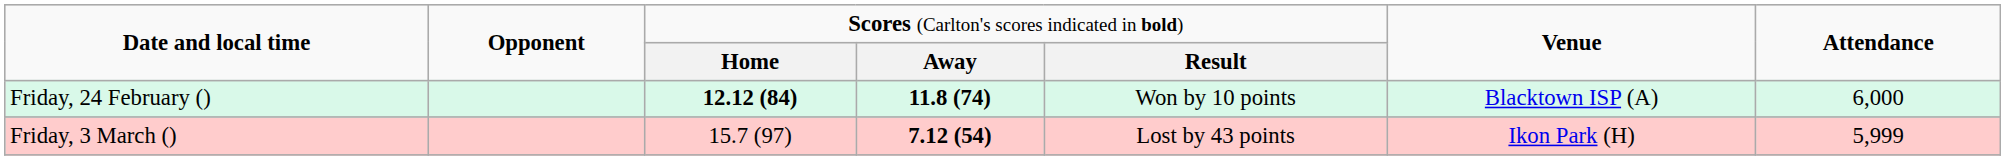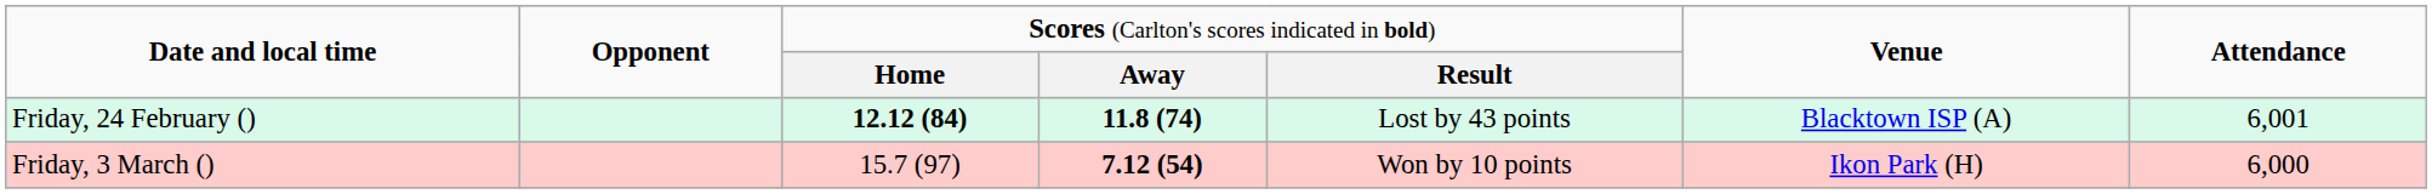Friday, 24 February () | column 5: Won by 10 points -> Lost by 43 points
Friday, 24 February () | column 7: 6,000 -> 6,001
Friday, 3 March () | column 5: Lost by 43 points -> Won by 10 points
Friday, 3 March () | column 7: 5,999 -> 6,000
